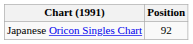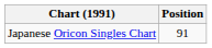Japanese Oricon Singles Chart | Position: 92 -> 91
